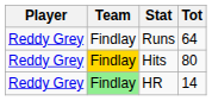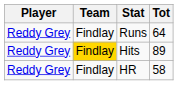Hits | Tot: 80 -> 89
HR | Team: lightgreen background -> no background
HR | Tot: 14 -> 58
